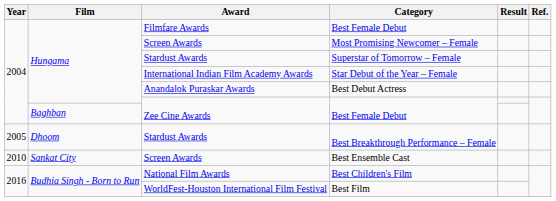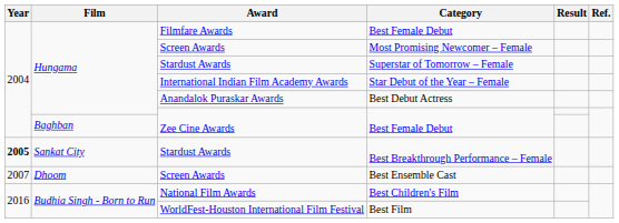Best Breakthrough Performance – Female | Year: normal -> bold
Best Breakthrough Performance – Female | Film: Dhoom -> Sankat City
Best Ensemble Cast | Year: 2010 -> 2007
Best Ensemble Cast | Film: Sankat City -> Dhoom
